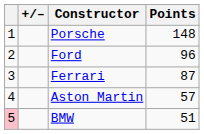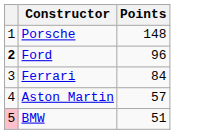- column: +/–
Ford | column 1: normal -> bold
Ferrari | Points: 87 -> 84
